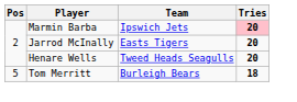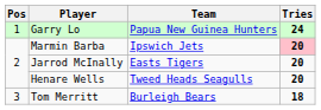+ row: 1 | Garry Lo | Papua New Guinea Hunters | 24
Tom Merritt | Pos: 5 -> 3
